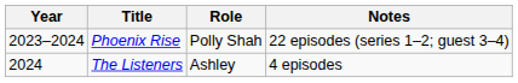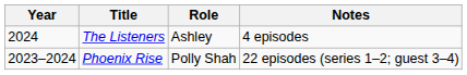rows swapped: Phoenix Rise <-> The Listeners
